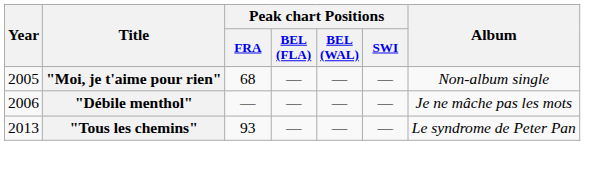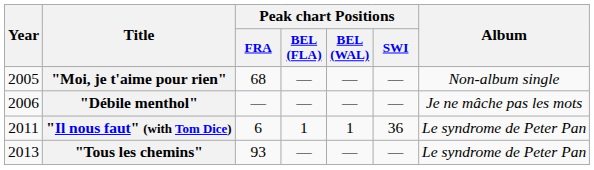+ row: 2011 | "Il nous faut" (with Tom Dice) | 6 | 1 | 1 | 36 | Le syndrome de Peter Pan
